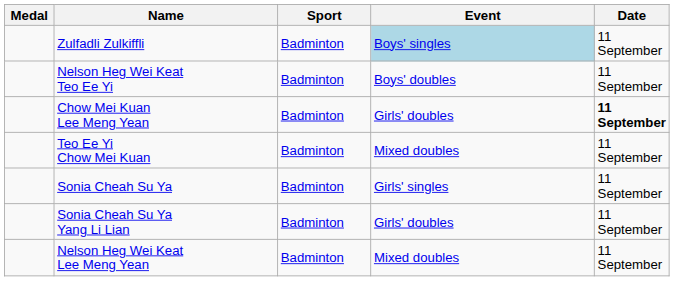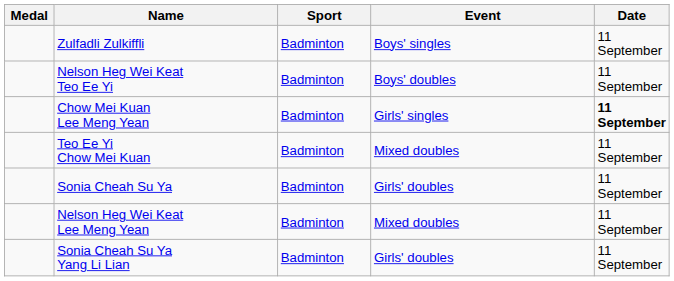Zulfadli Zulkiffli | Event: lightblue background -> no background
Chow Mei Kuan Lee Meng Yean | Event: Girls' doubles -> Girls' singles
Sonia Cheah Su Ya | Event: Girls' singles -> Girls' doubles
rows swapped: Sonia Cheah Su Ya Yang Li Lian <-> Nelson Heg Wei Keat Lee Meng Yean
